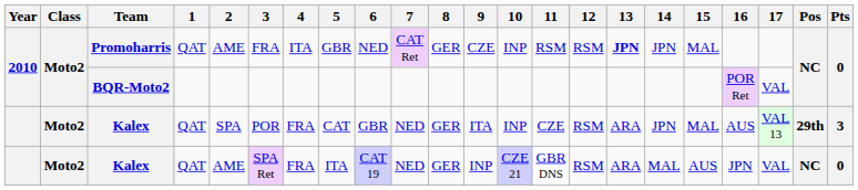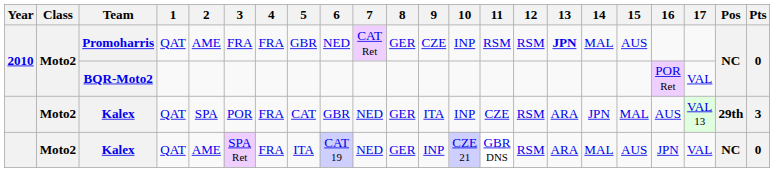Promoharris | 4: ITA -> FRA
Promoharris | 14: JPN -> MAL
Promoharris | 15: MAL -> AUS
